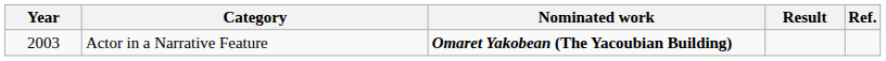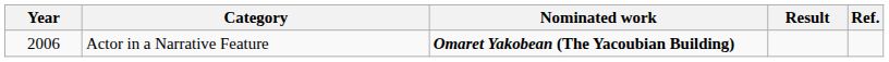Actor in a Narrative Feature | Year: 2003 -> 2006
